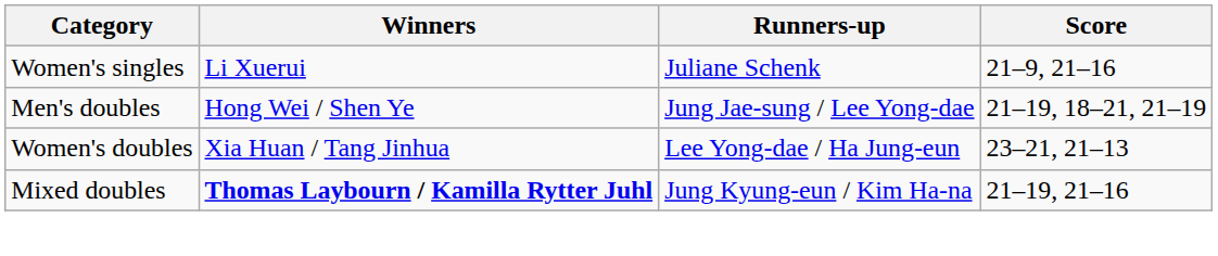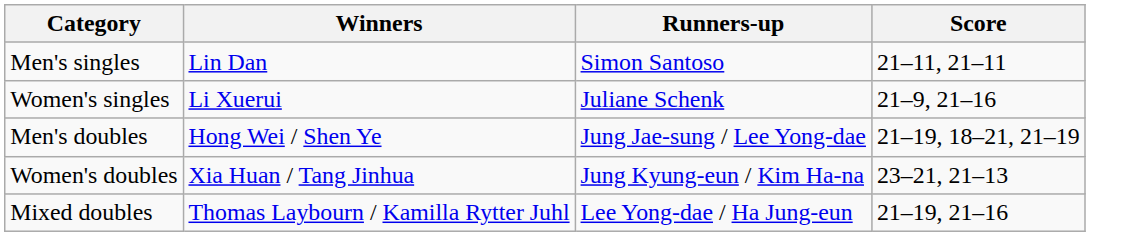+ row: Men's singles | Lin Dan | Simon Santoso | 21–11, 21–11
Women's doubles | Runners-up: Lee Yong-dae / Ha Jung-eun -> Jung Kyung-eun / Kim Ha-na
Mixed doubles | Winners: bold -> normal
Mixed doubles | Runners-up: Jung Kyung-eun / Kim Ha-na -> Lee Yong-dae / Ha Jung-eun
